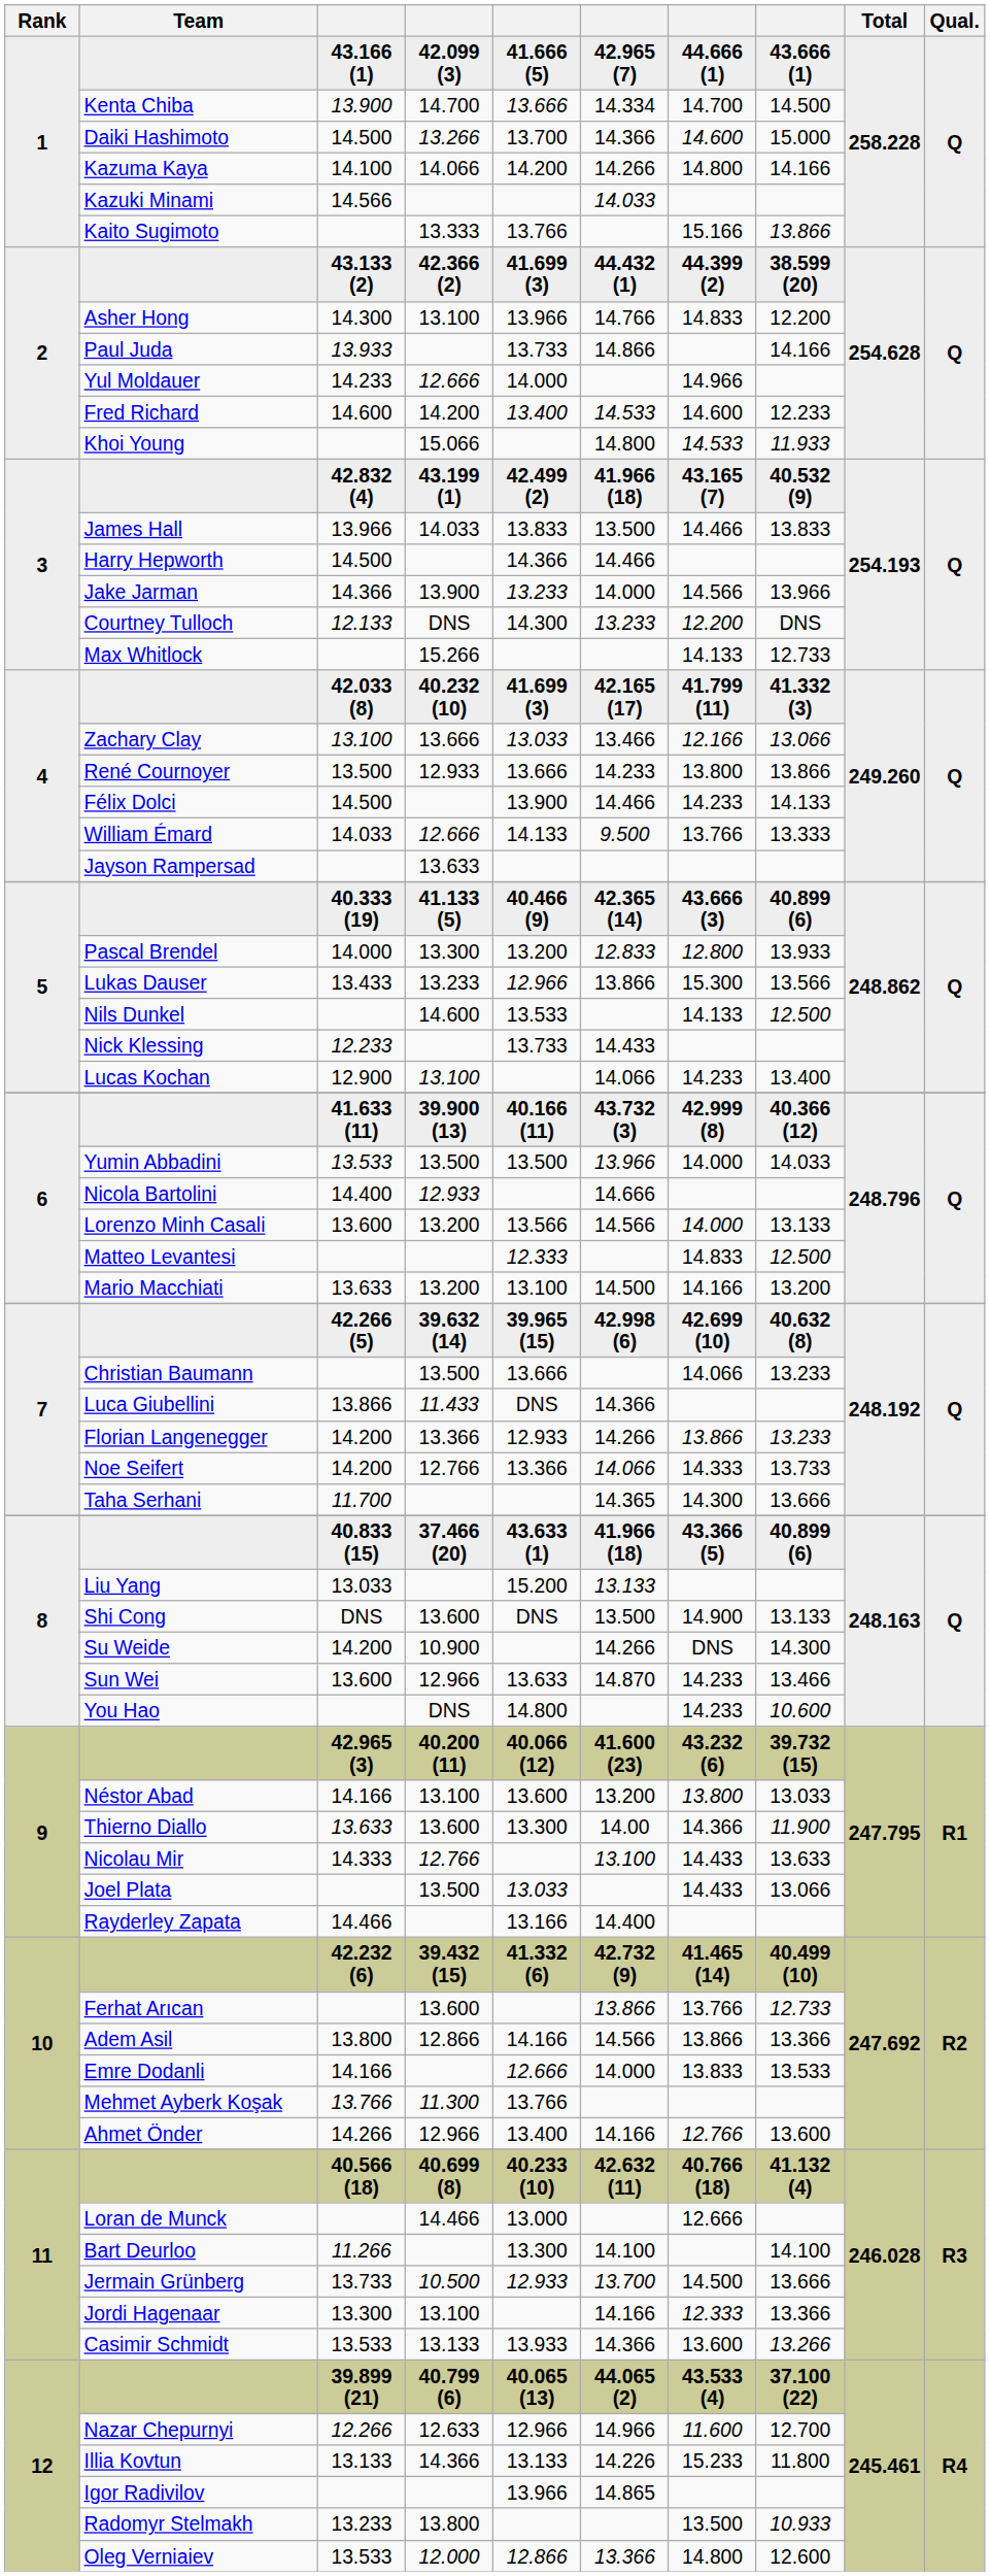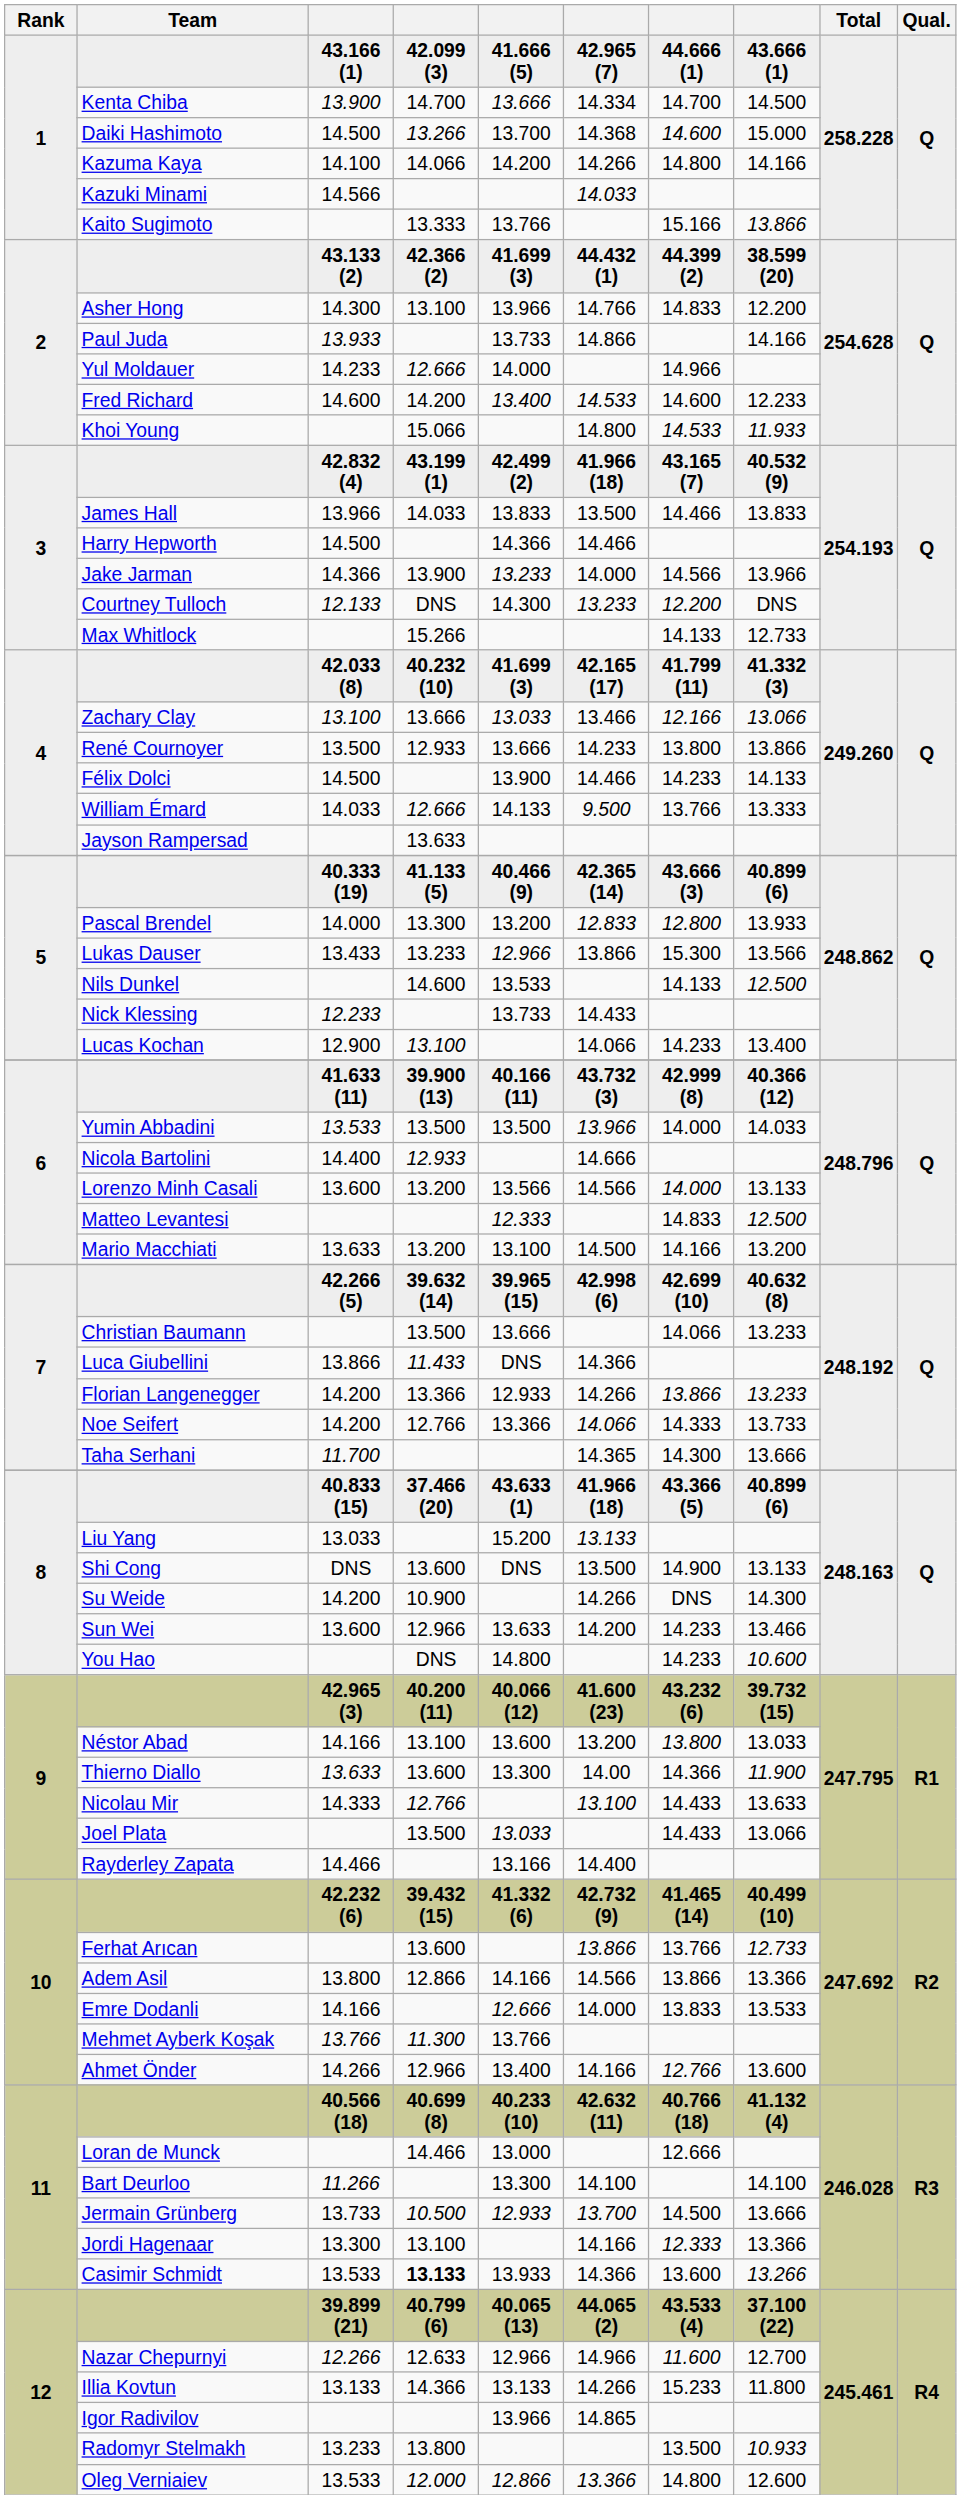Daiki Hashimoto | column 6: 14.366 -> 14.368
Sun Wei | column 6: 14.870 -> 14.200
Casimir Schmidt | column 4: normal -> bold
Illia Kovtun | column 6: 14.226 -> 14.266
